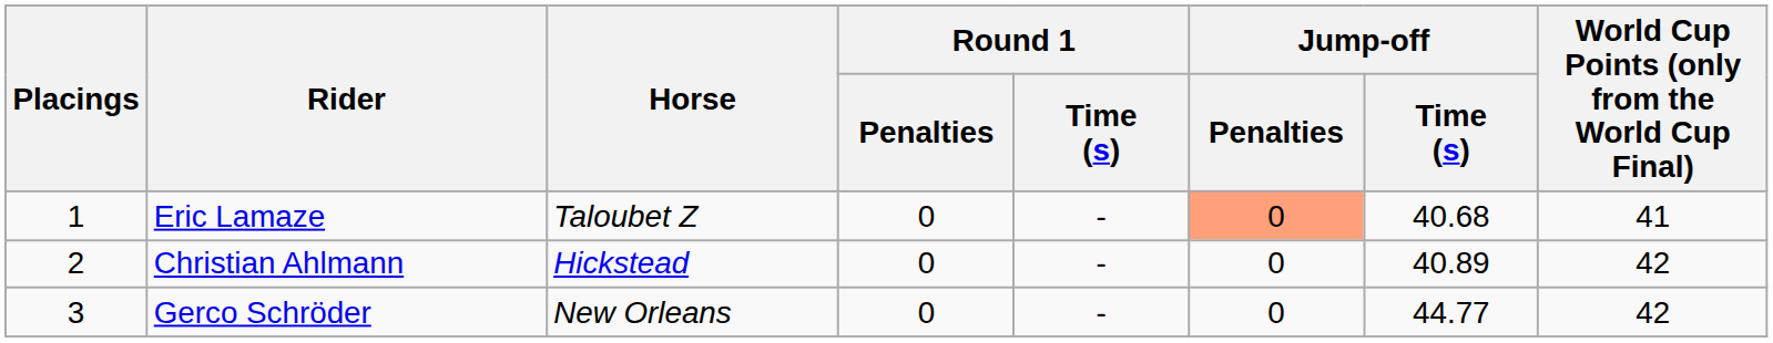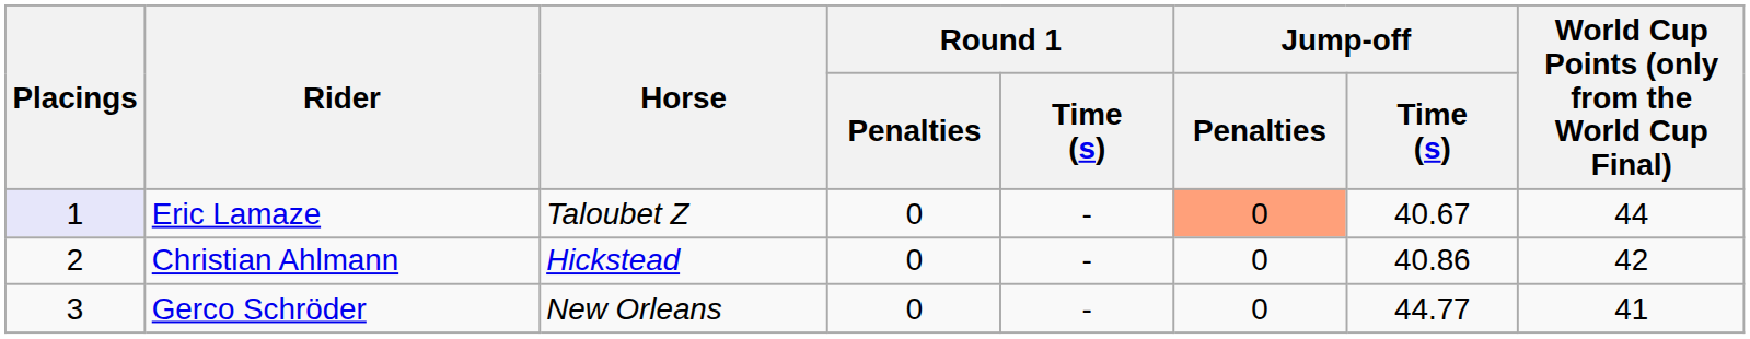Eric Lamaze | Placings: no background -> lavender background
Eric Lamaze | Jump-off / Time (s): 40.68 -> 40.67
Eric Lamaze | World Cup Points (only from the World Cup Final): 41 -> 44
Christian Ahlmann | Jump-off / Time (s): 40.89 -> 40.86
Gerco Schröder | World Cup Points (only from the World Cup Final): 42 -> 41
